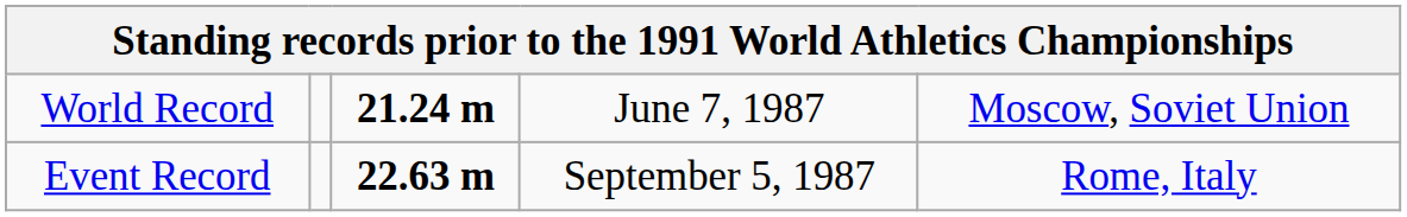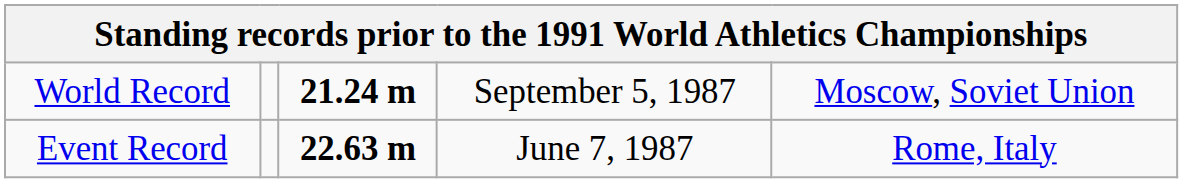World Record | column 4: June 7, 1987 -> September 5, 1987
Event Record | column 4: September 5, 1987 -> June 7, 1987
